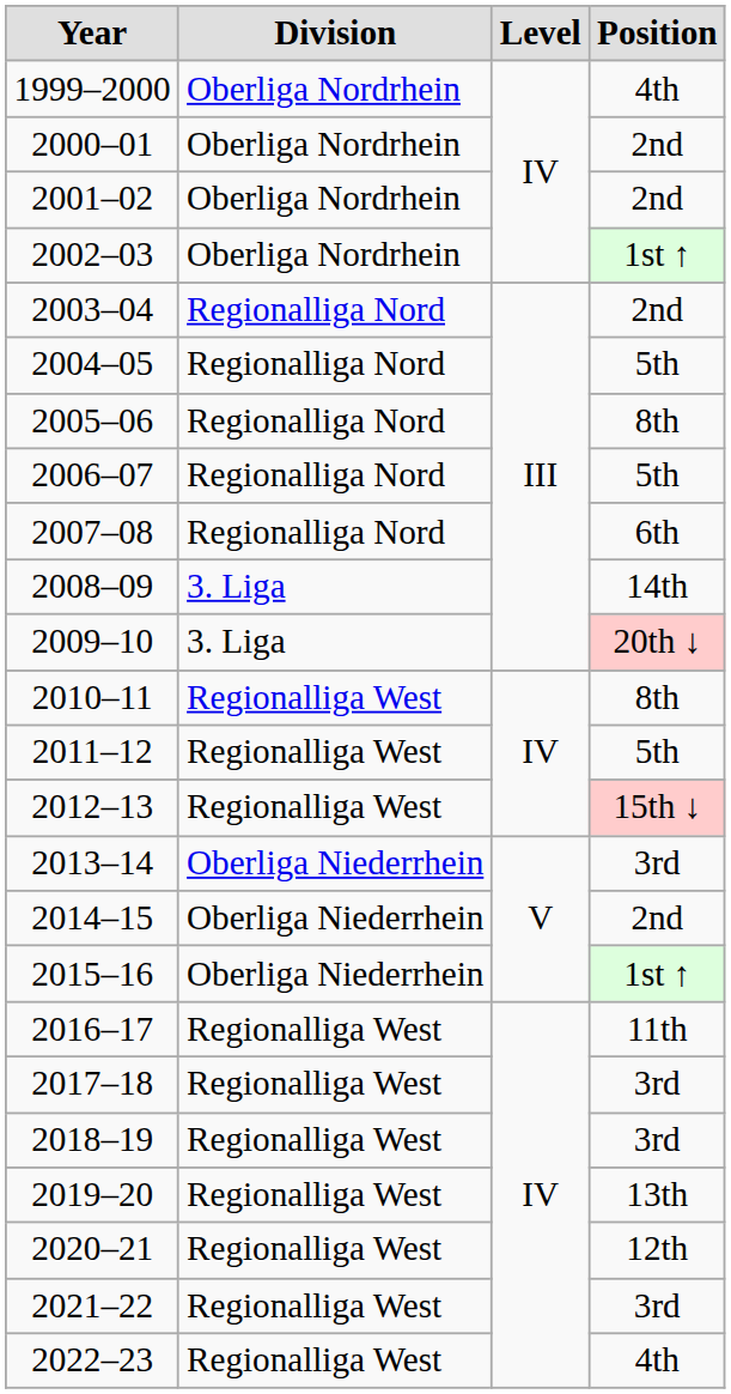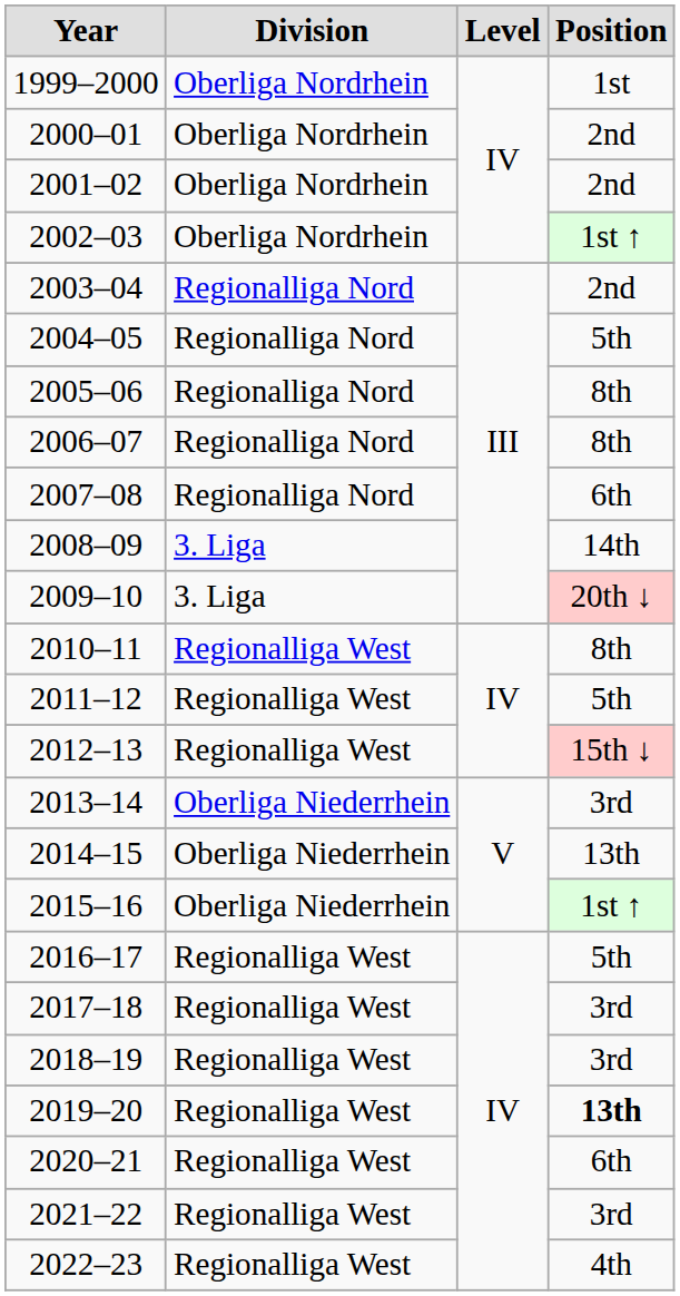1999–2000 | Position: 4th -> 1st
2006–07 | Position: 5th -> 8th
2014–15 | Position: 2nd -> 13th
2016–17 | Position: 11th -> 5th
2019–20 | Position: normal -> bold
2020–21 | Position: 12th -> 6th
